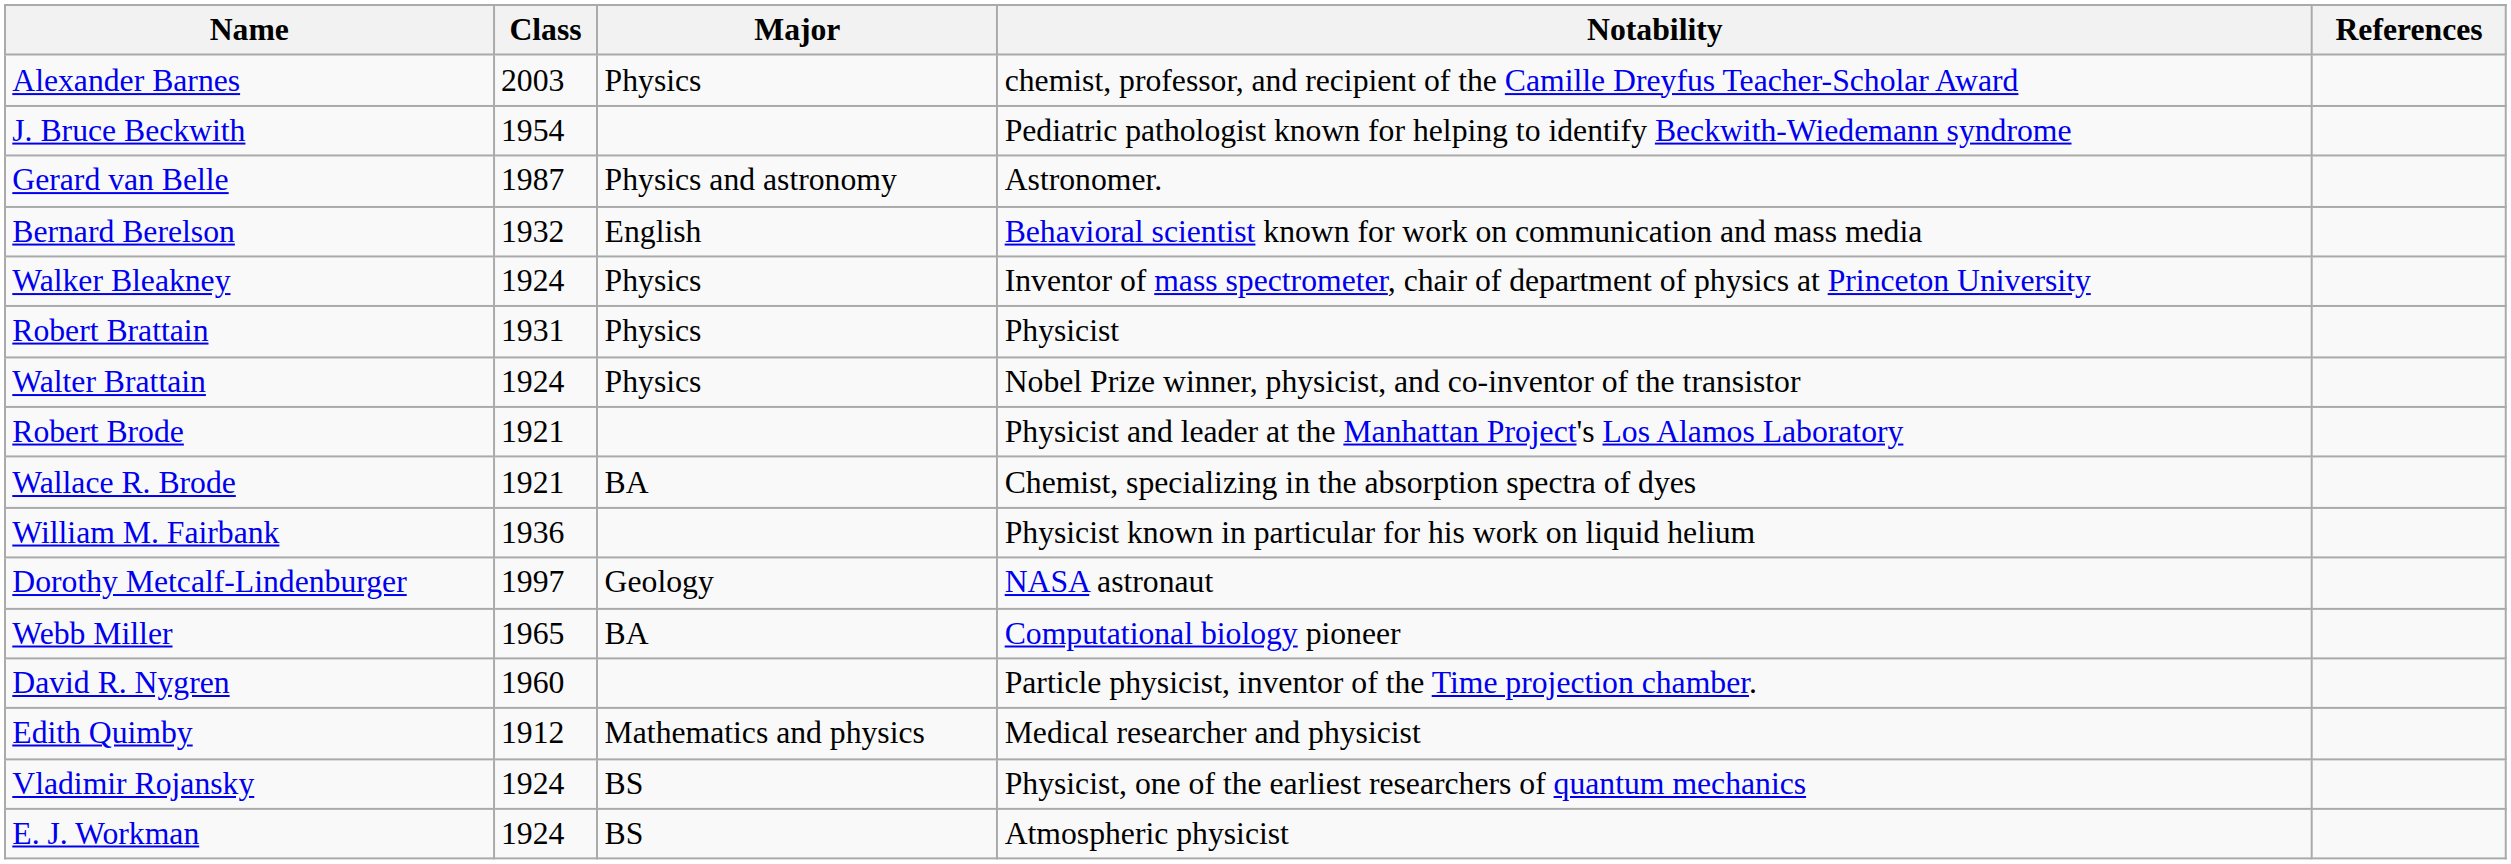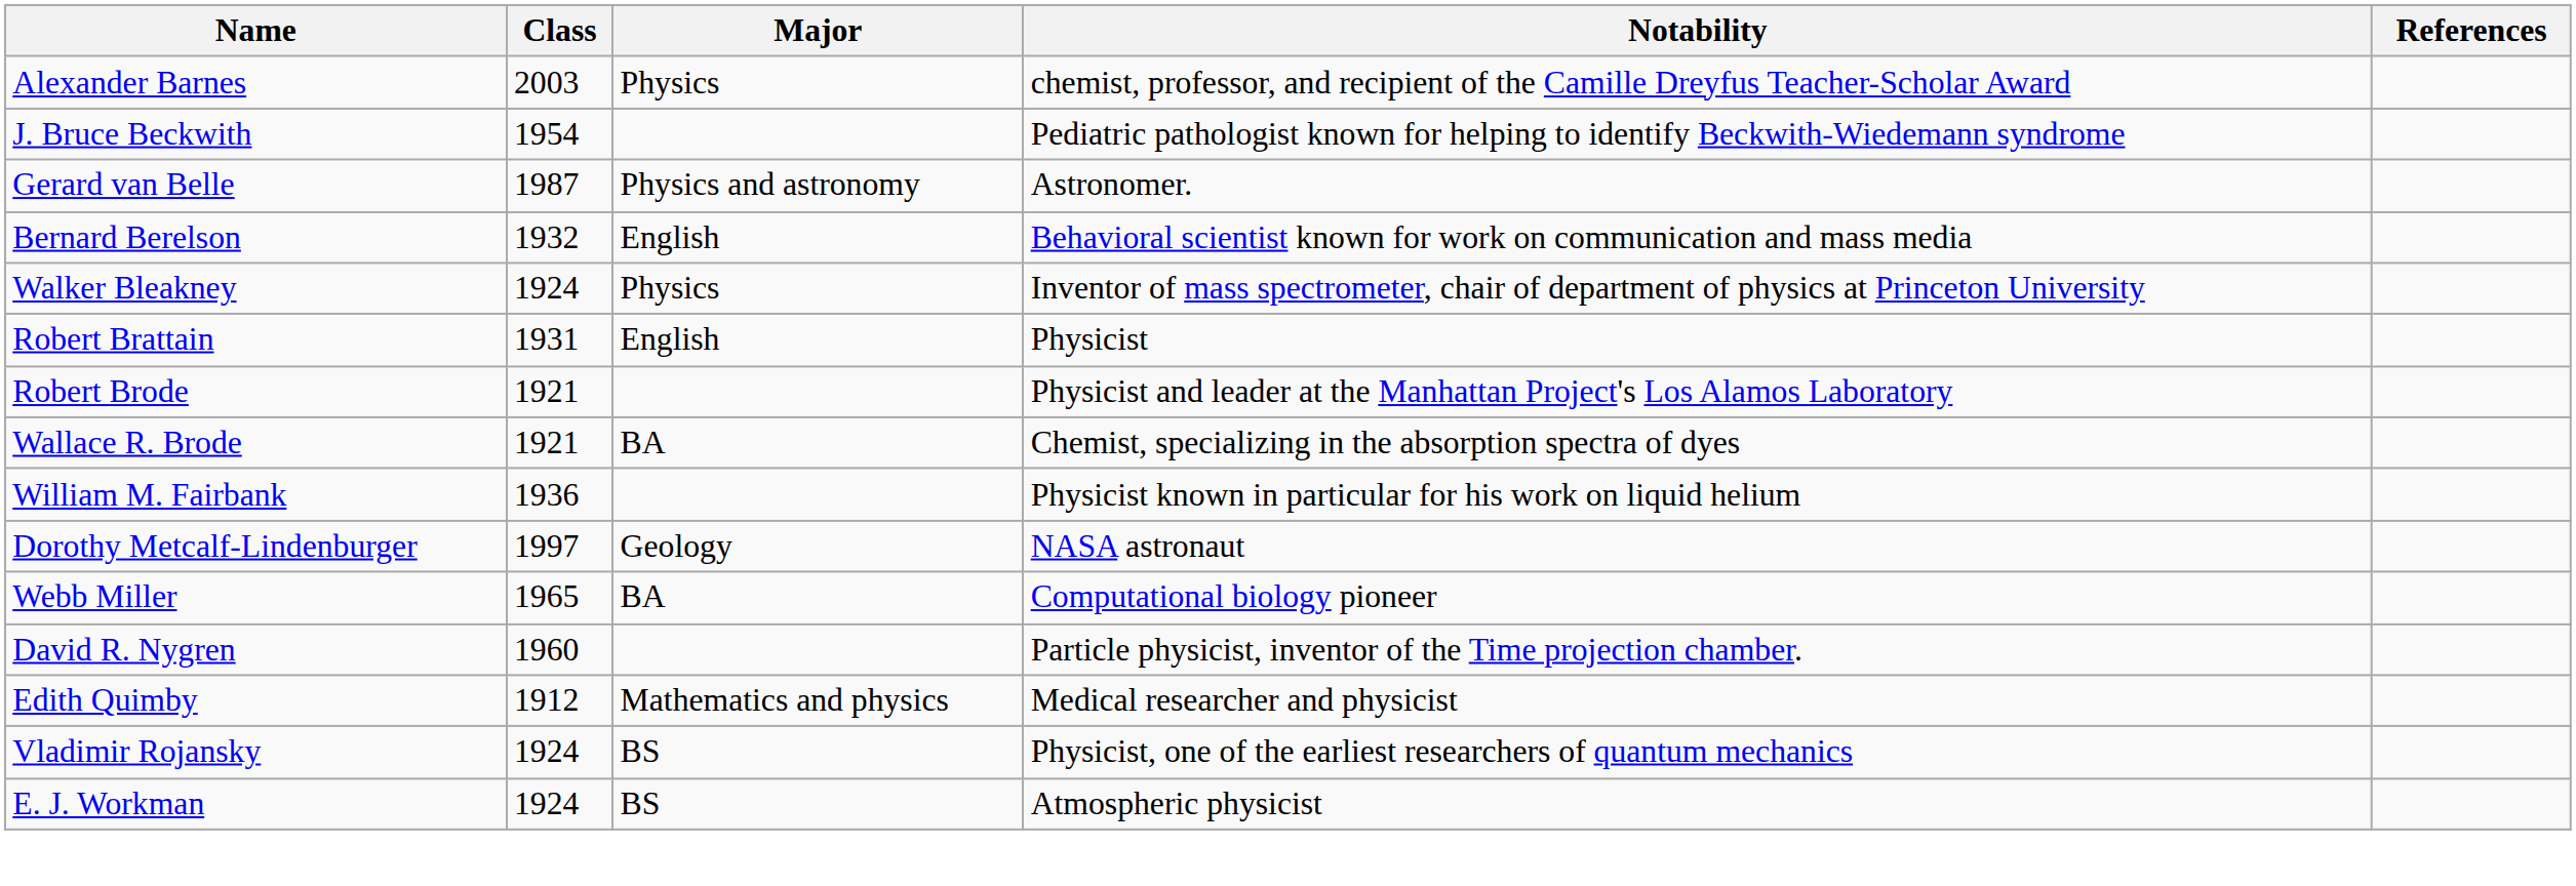Robert Brattain | Major: Physics -> English
- row: Walter Brattain | 1924 | Physics | Nobel Prize winner, physicist, and co-inventor of the transistor
